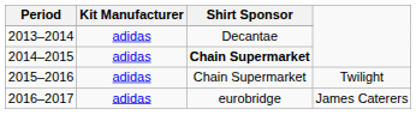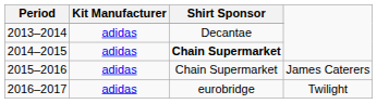2015–2016 | column 4: Twilight -> James Caterers
2016–2017 | column 4: James Caterers -> Twilight
